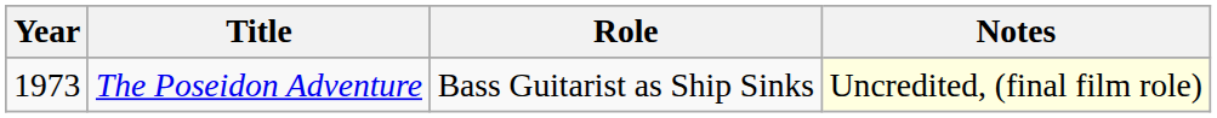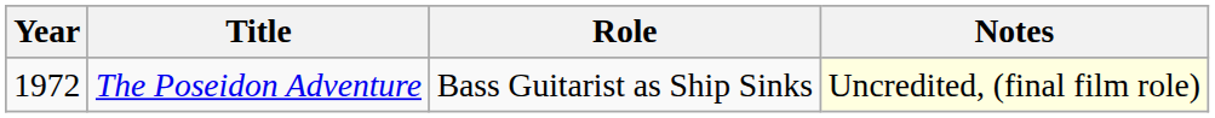The Poseidon Adventure | Year: 1973 -> 1972
